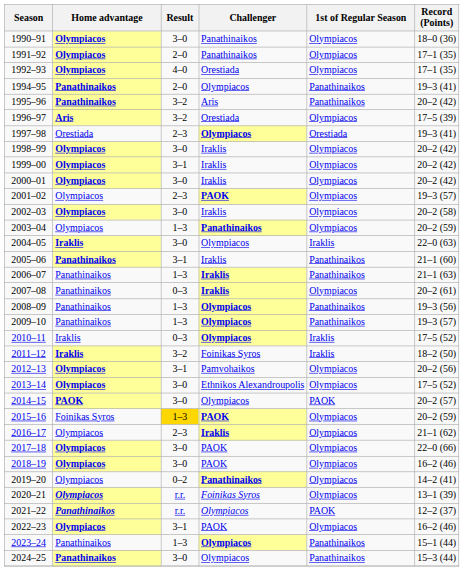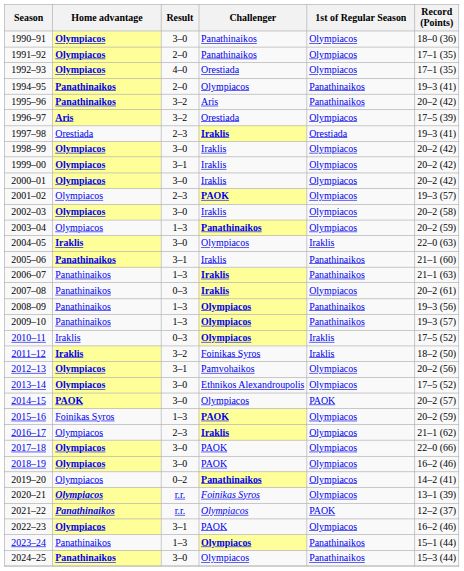1997–98 | Challenger: Olympiacos -> Iraklis
2015–16 | Result: gold background -> no background
